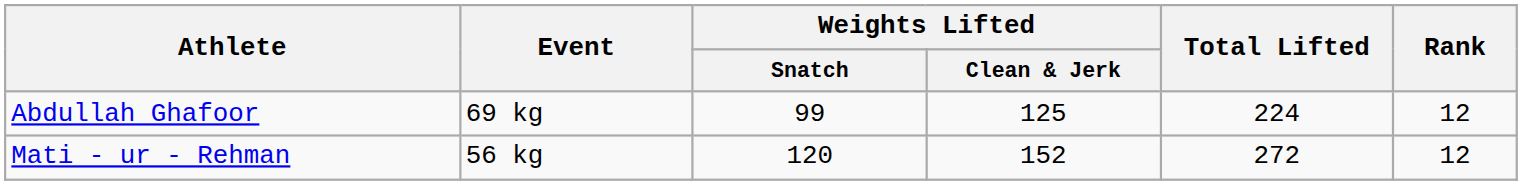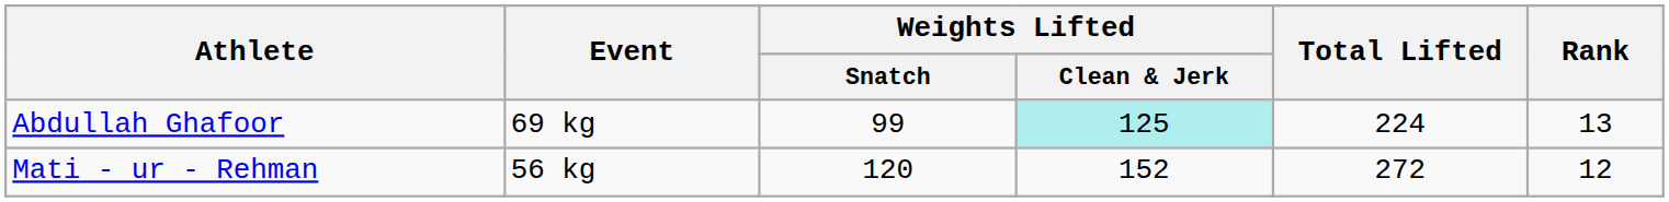Abdullah Ghafoor | Weights Lifted / Clean & Jerk: no background -> paleturquoise background
Abdullah Ghafoor | Rank: 12 -> 13
